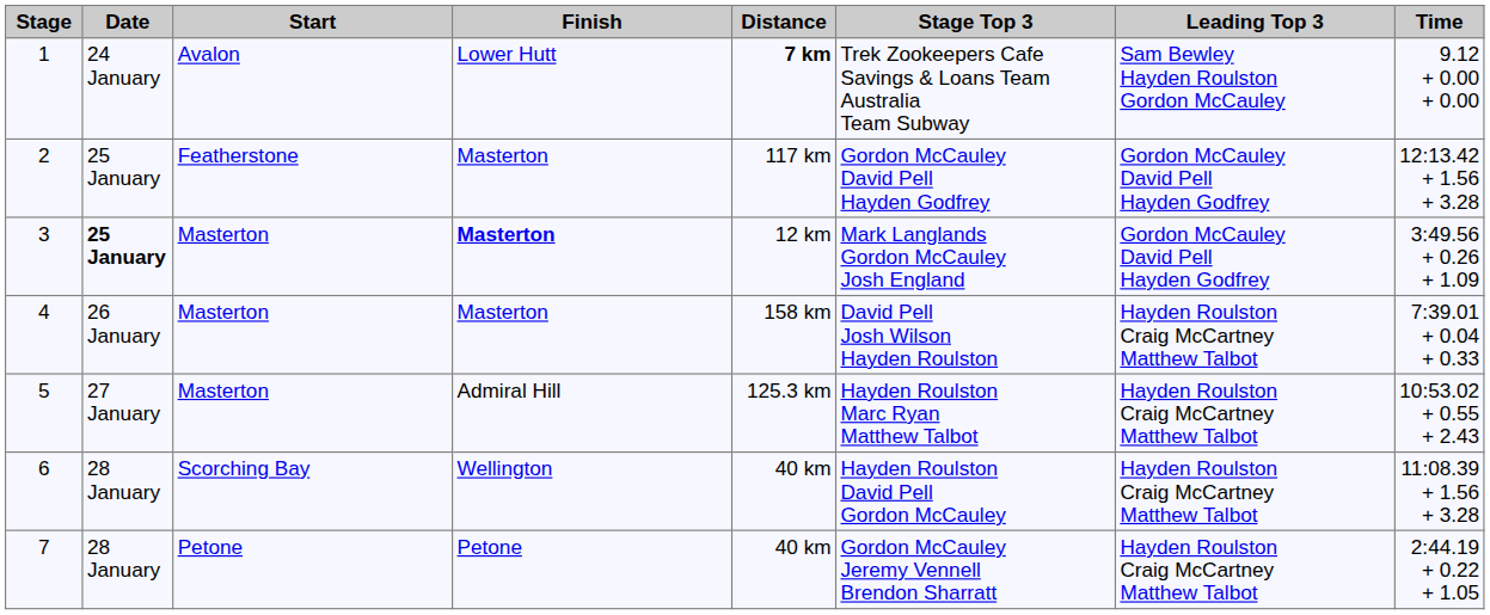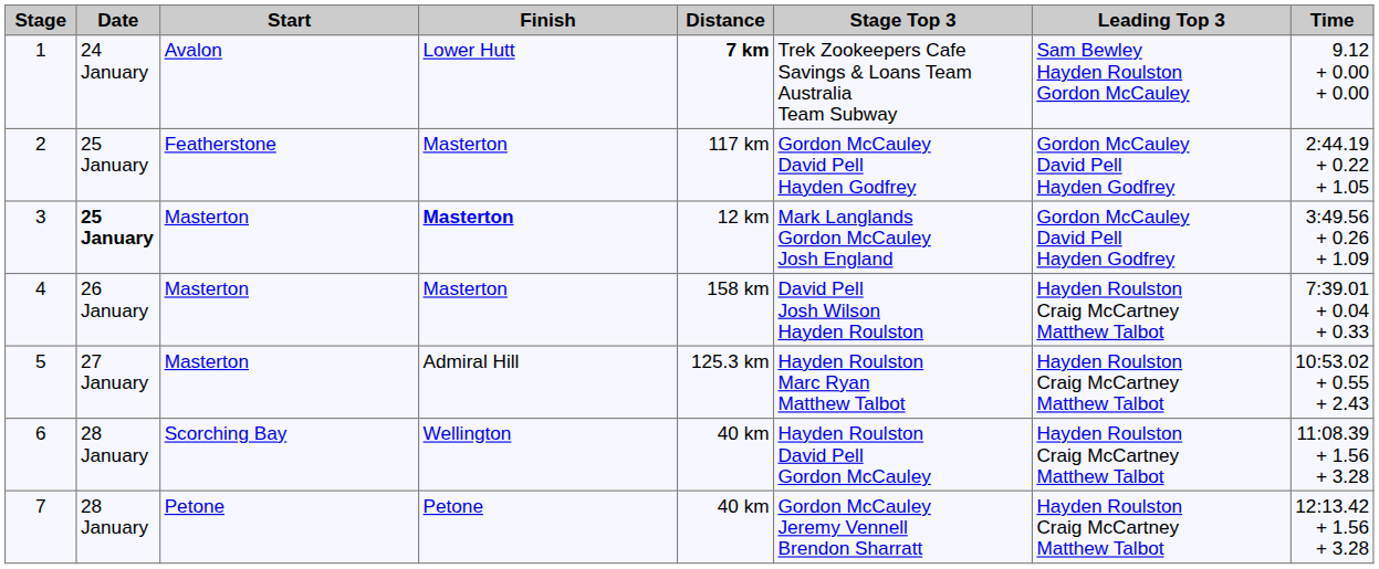2 | Time: 12:13.42 + 1.56 + 3.28 -> 2:44.19 + 0.22 + 1.05
7 | Time: 2:44.19 + 0.22 + 1.05 -> 12:13.42 + 1.56 + 3.28
